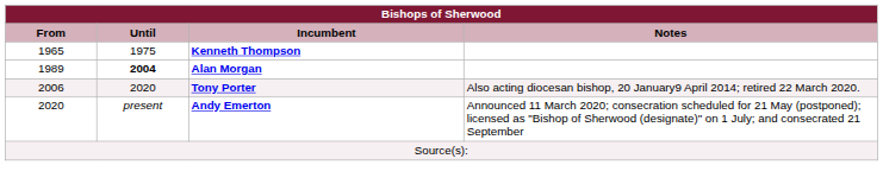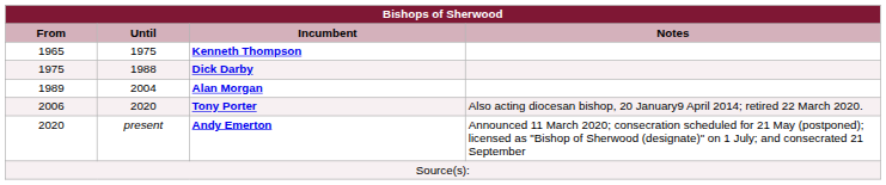+ row: 1975 | 1988 | Dick Darby
Alan Morgan | Until: bold -> normal
